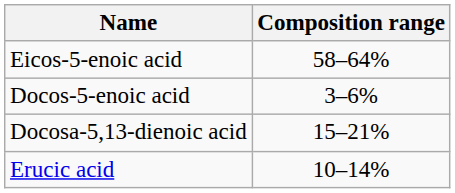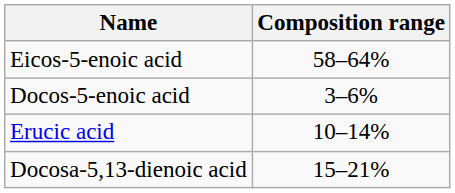rows swapped: Erucic acid <-> Docosa-5,13-dienoic acid
